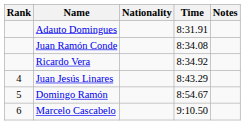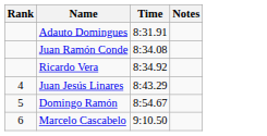- column: Nationality
